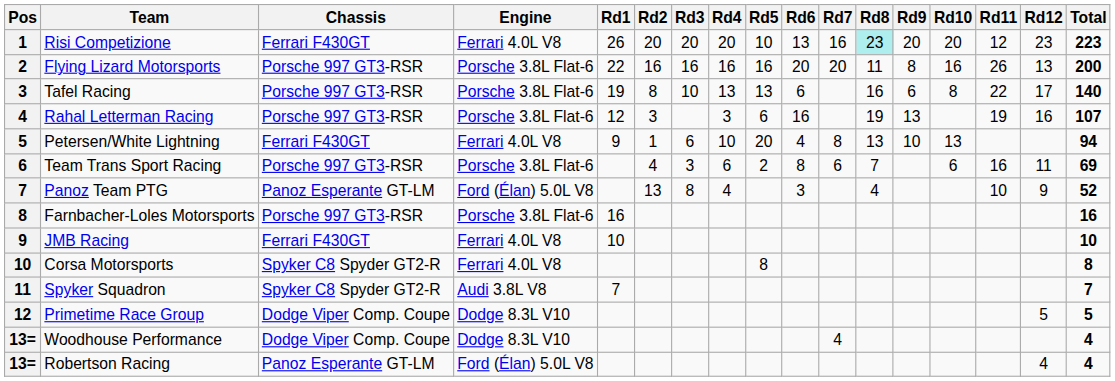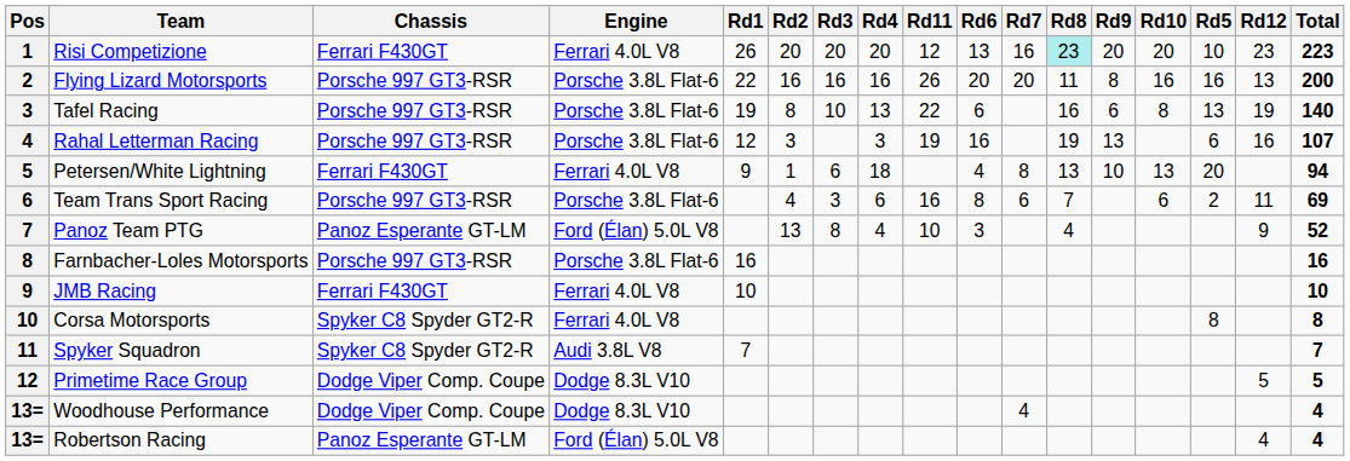columns swapped: Rd5 <-> Rd11
Tafel Racing | Rd12: 17 -> 19
Petersen/White Lightning | Rd4: 10 -> 18
